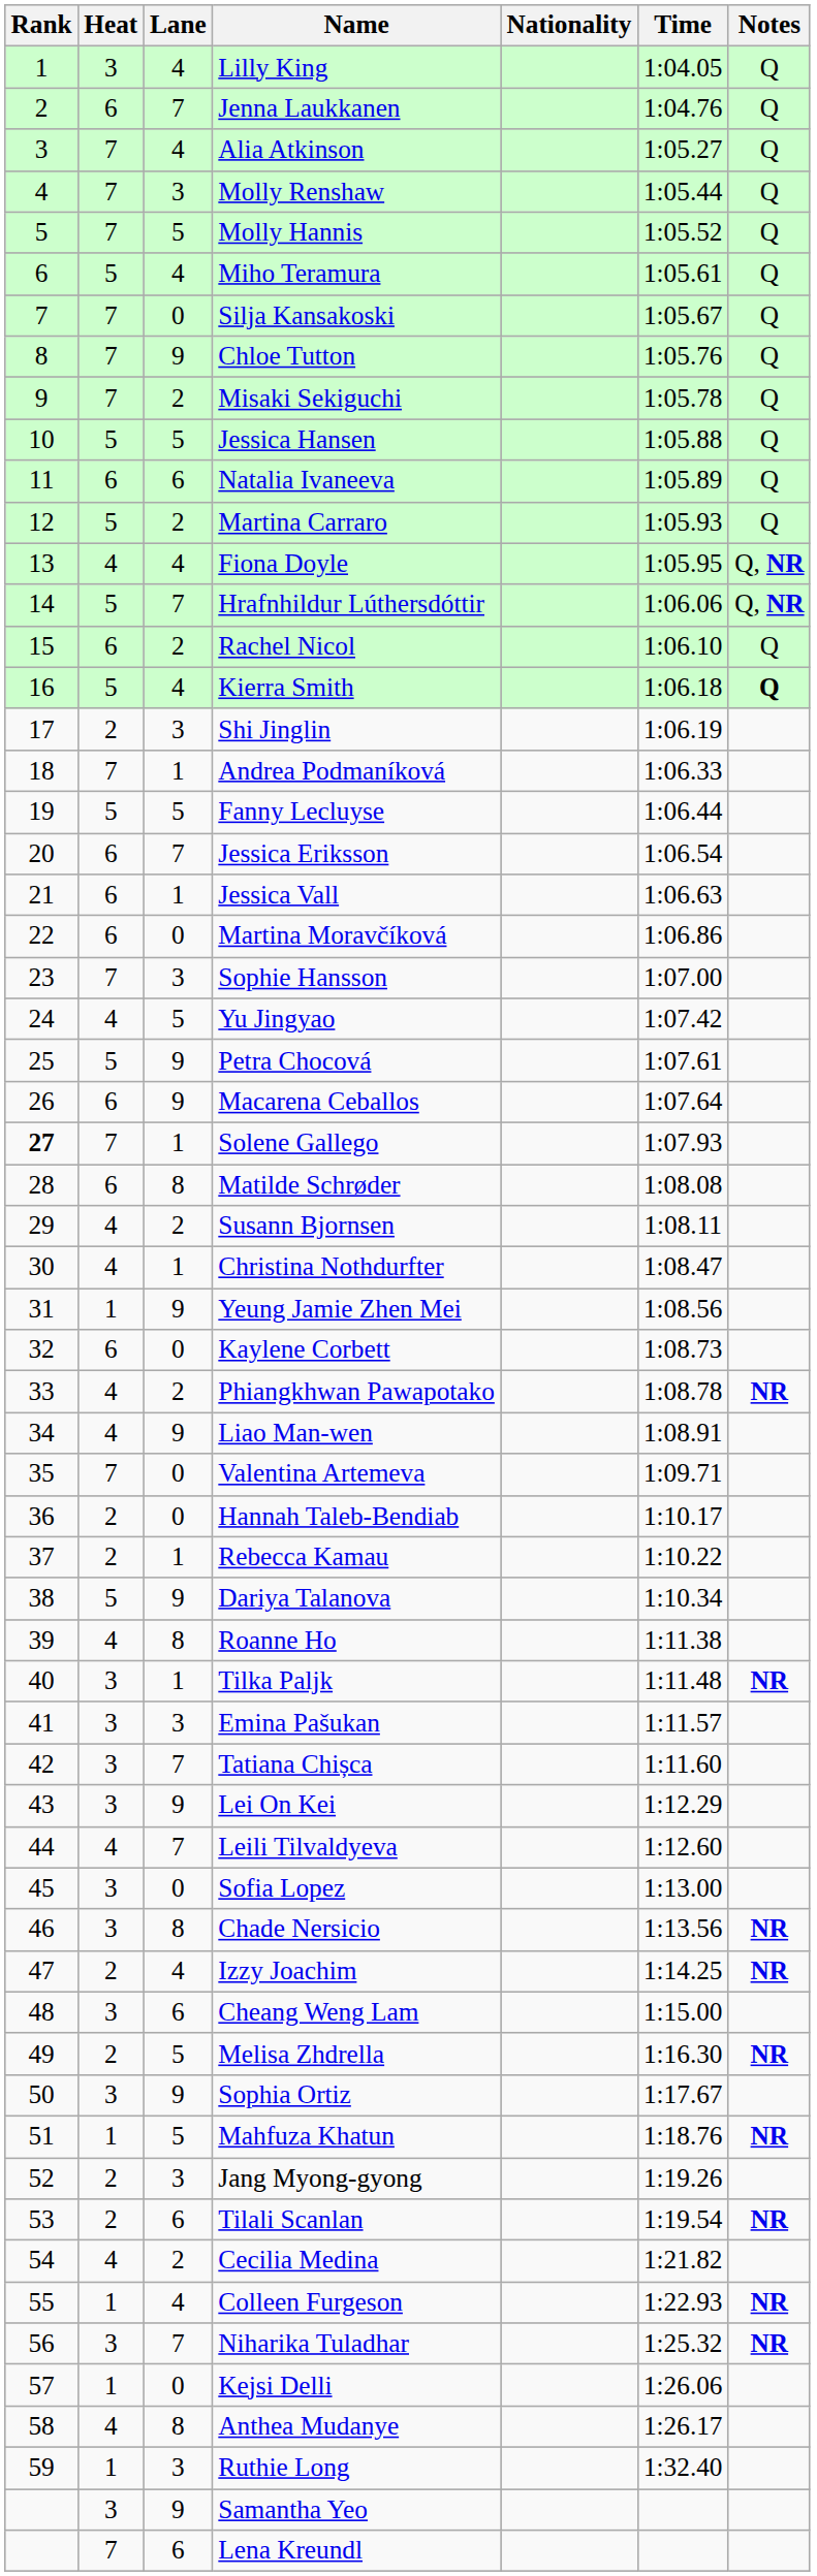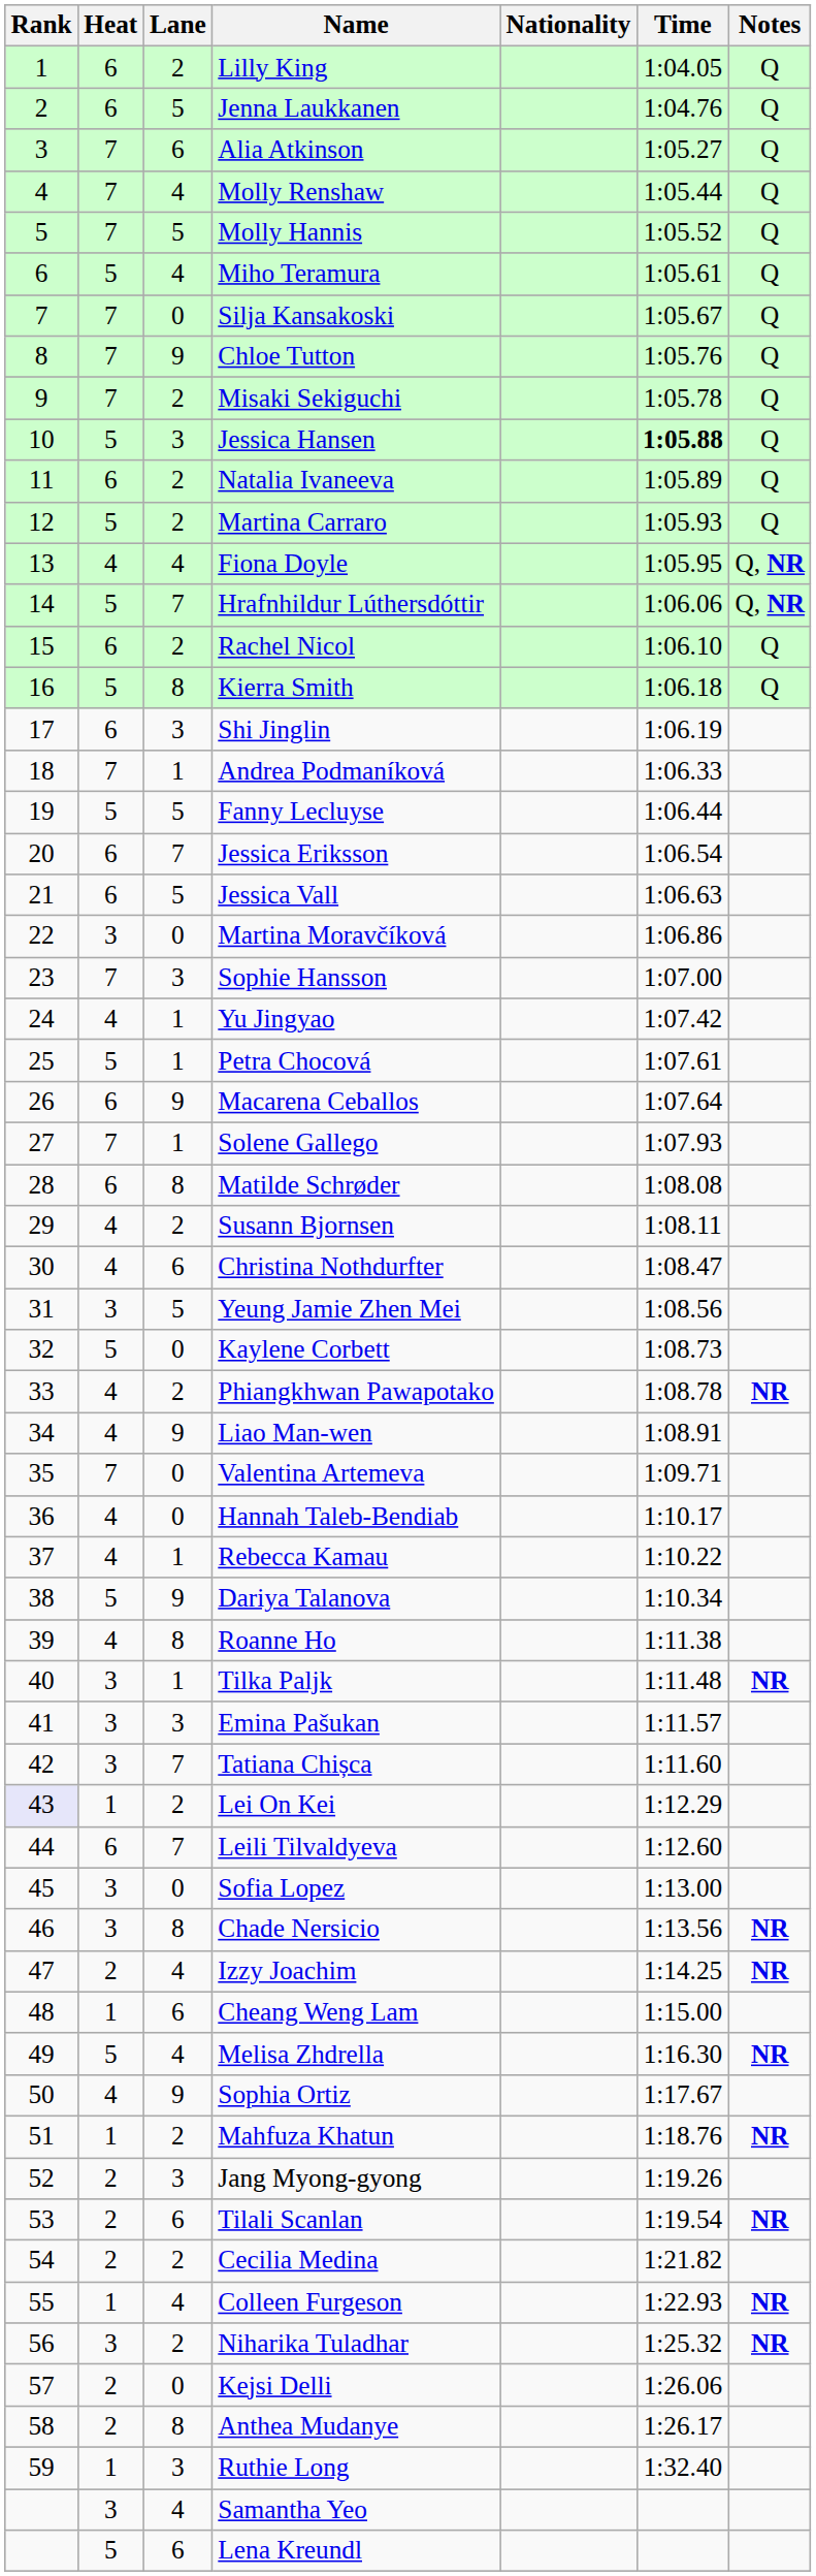Lilly King | Heat: 3 -> 6
Lilly King | Lane: 4 -> 2
Jenna Laukkanen | Lane: 7 -> 5
Alia Atkinson | Lane: 4 -> 6
Molly Renshaw | Lane: 3 -> 4
Jessica Hansen | Lane: 5 -> 3
Jessica Hansen | Time: normal -> bold
Natalia Ivaneeva | Lane: 6 -> 2
Kierra Smith | Lane: 4 -> 8
Kierra Smith | Notes: bold -> normal
Shi Jinglin | Heat: 2 -> 6
Jessica Vall | Lane: 1 -> 5
Martina Moravčíková | Heat: 6 -> 3
Yu Jingyao | Lane: 5 -> 1
Petra Chocová | Lane: 9 -> 1
Solene Gallego | Rank: bold -> normal
Christina Nothdurfter | Lane: 1 -> 6
Yeung Jamie Zhen Mei | Heat: 1 -> 3
Yeung Jamie Zhen Mei | Lane: 9 -> 5
Kaylene Corbett | Heat: 6 -> 5
Hannah Taleb-Bendiab | Heat: 2 -> 4
Rebecca Kamau | Heat: 2 -> 4
Lei On Kei | Rank: no background -> lavender background
Lei On Kei | Heat: 3 -> 1
Lei On Kei | Lane: 9 -> 2
Leili Tilvaldyeva | Heat: 4 -> 6
Cheang Weng Lam | Heat: 3 -> 1
Melisa Zhdrella | Heat: 2 -> 5
Melisa Zhdrella | Lane: 5 -> 4
Sophia Ortiz | Heat: 3 -> 4
Mahfuza Khatun | Lane: 5 -> 2
Cecilia Medina | Heat: 4 -> 2
Niharika Tuladhar | Lane: 7 -> 2
Kejsi Delli | Heat: 1 -> 2
Anthea Mudanye | Heat: 4 -> 2
Samantha Yeo | Lane: 9 -> 4
Lena Kreundl | Heat: 7 -> 5
